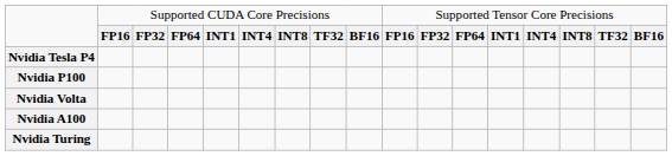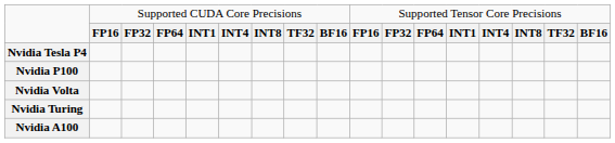rows swapped: Nvidia Turing <-> Nvidia A100
